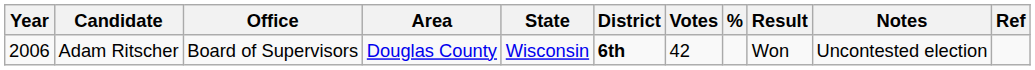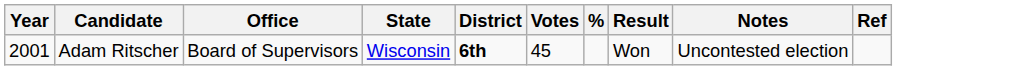- column: Area | Douglas County
Adam Ritscher | Year: 2006 -> 2001
Adam Ritscher | Votes: 42 -> 45
